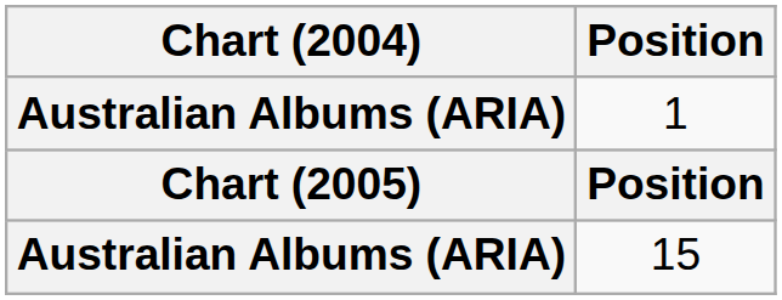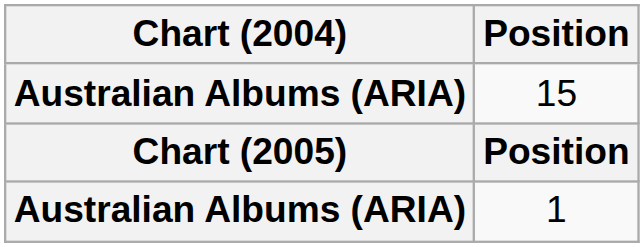rows swapped: 15 <-> 1
